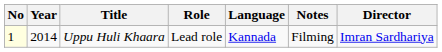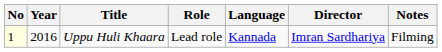columns swapped: Director <-> Notes
Uppu Huli Khaara | Year: 2014 -> 2016
